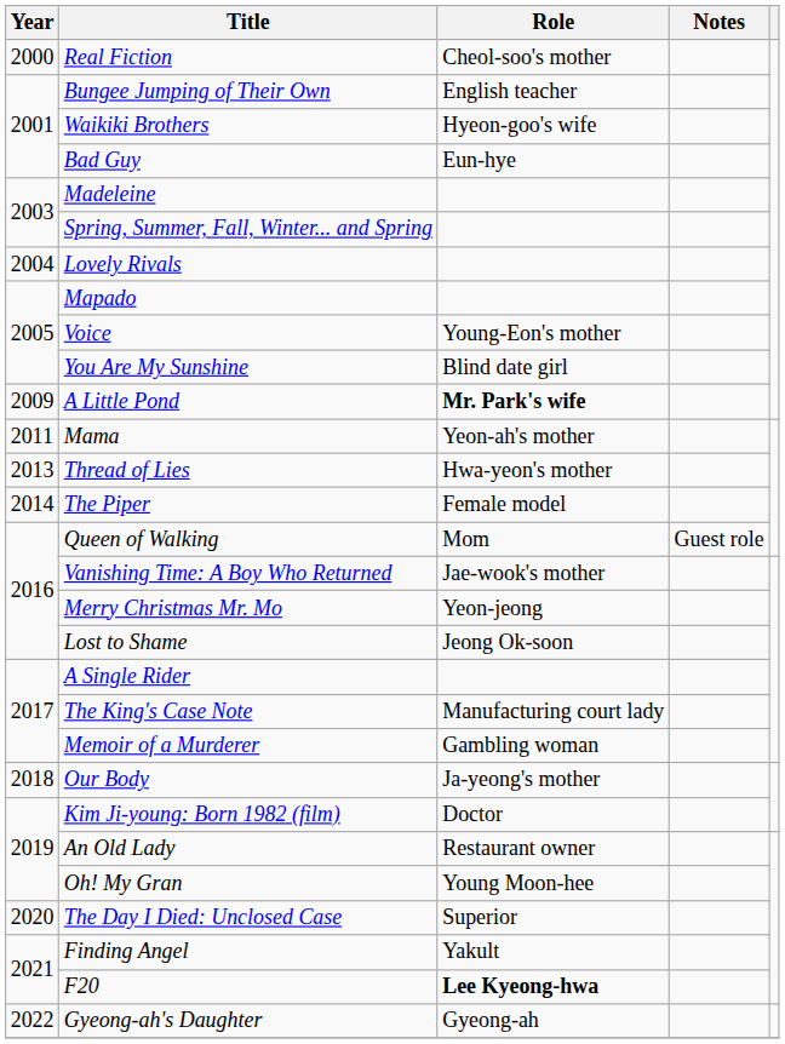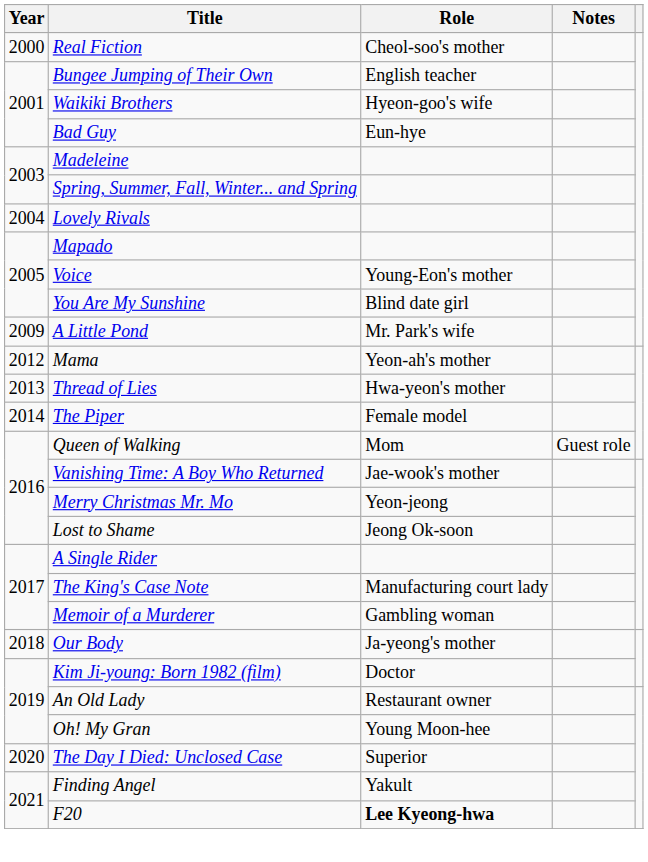A Little Pond | Role: bold -> normal
Mama | Year: 2011 -> 2012
- row: 2022 | Gyeong-ah's Daughter | Gyeong-ah
